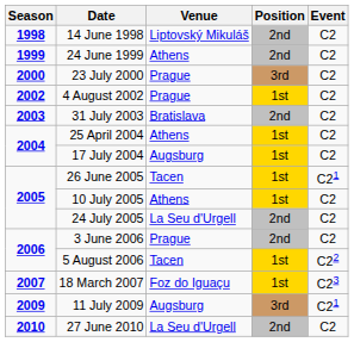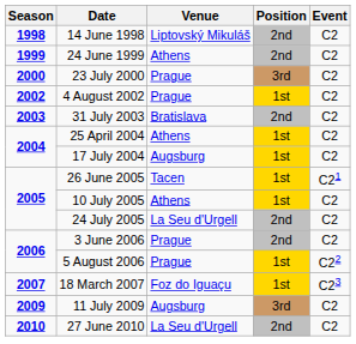5 August 2006 | Venue: Tacen -> Prague
11 July 2009 | Event: C21 -> C2
